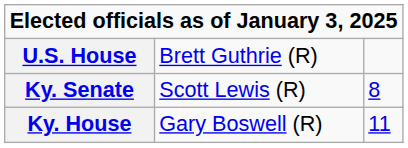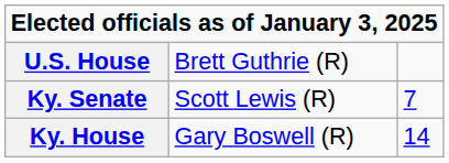Ky. Senate | column 3: 8 -> 7
Ky. House | column 3: 11 -> 14
